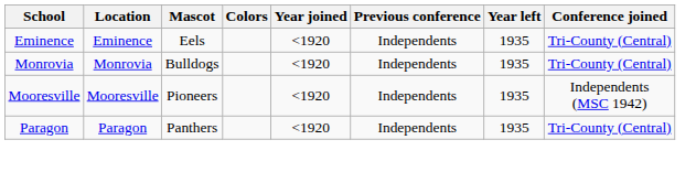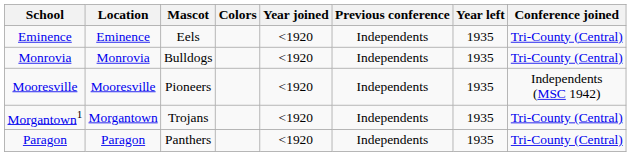+ row: Morgantown1 | Morgantown | Trojans | <1920 | Independents | 1935 | Tri-County (Central)
